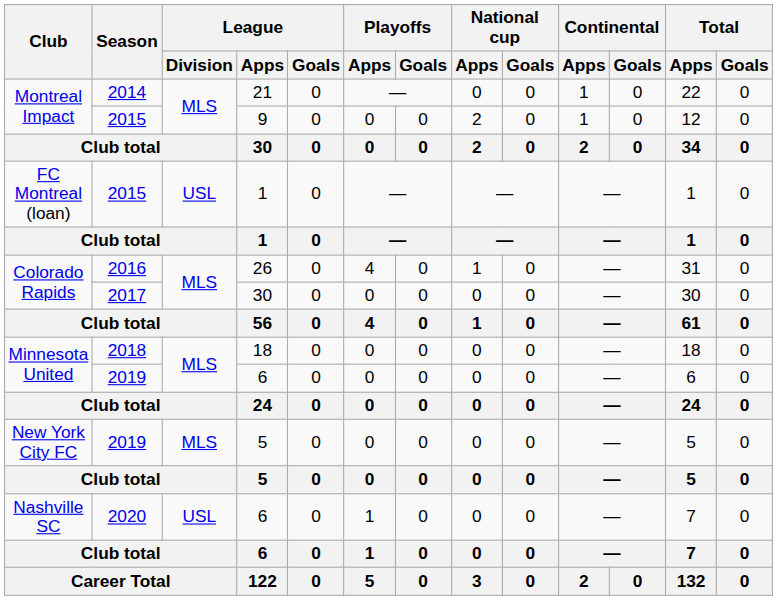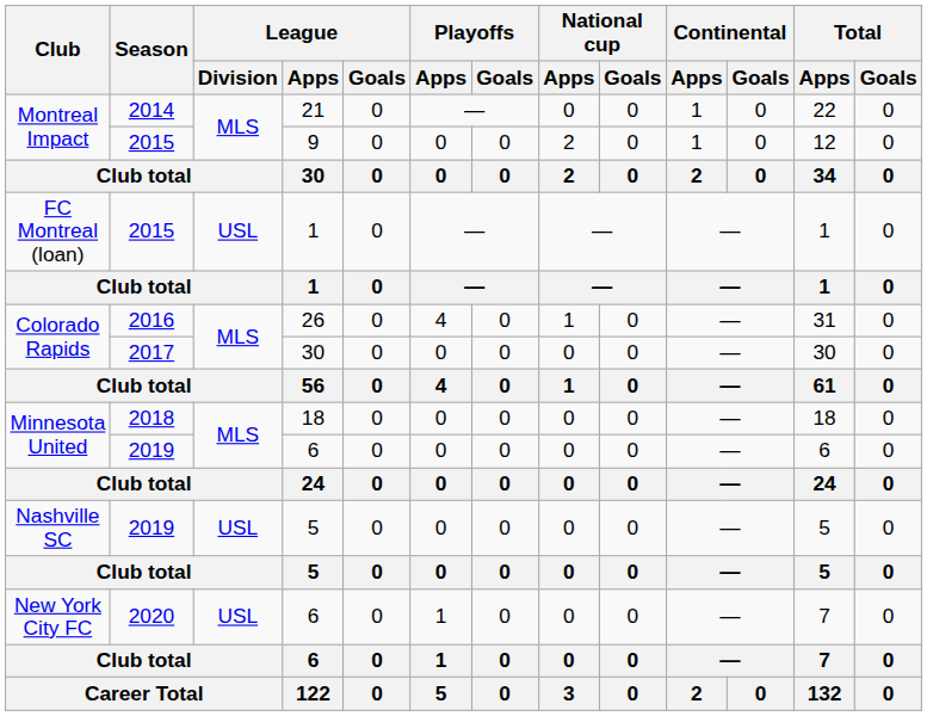2019 / 5 | Club: New York City FC -> Nashville SC
2019 / 5 | League / Division: MLS -> USL
2020 / 6 | Club: Nashville SC -> New York City FC
